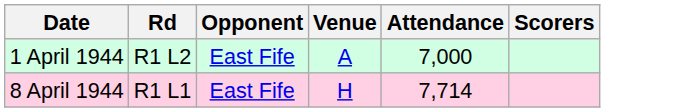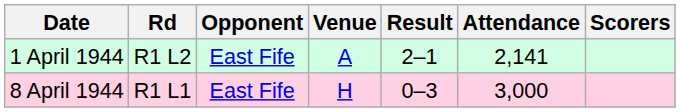+ column: Result | 2–1 | 0–3
1 April 1944 | Attendance: 7,000 -> 2,141
8 April 1944 | Attendance: 7,714 -> 3,000
